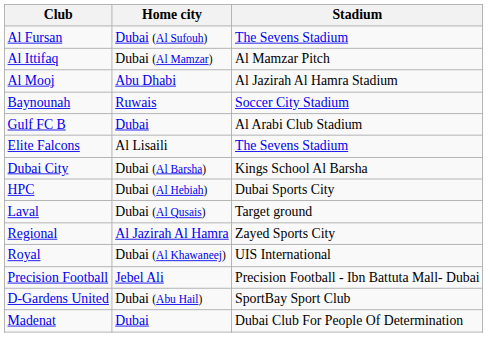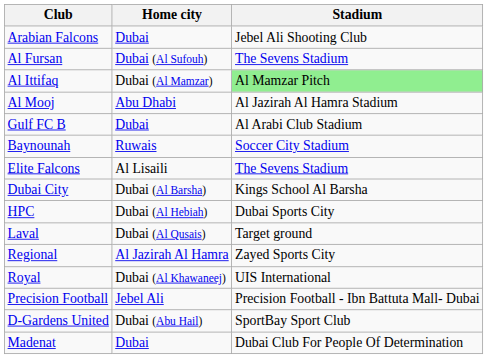+ row: Arabian Falcons | Dubai | Jebel Ali Shooting Club
Al Ittifaq | Stadium: no background -> lightgreen background
rows swapped: Gulf FC B <-> Baynounah
